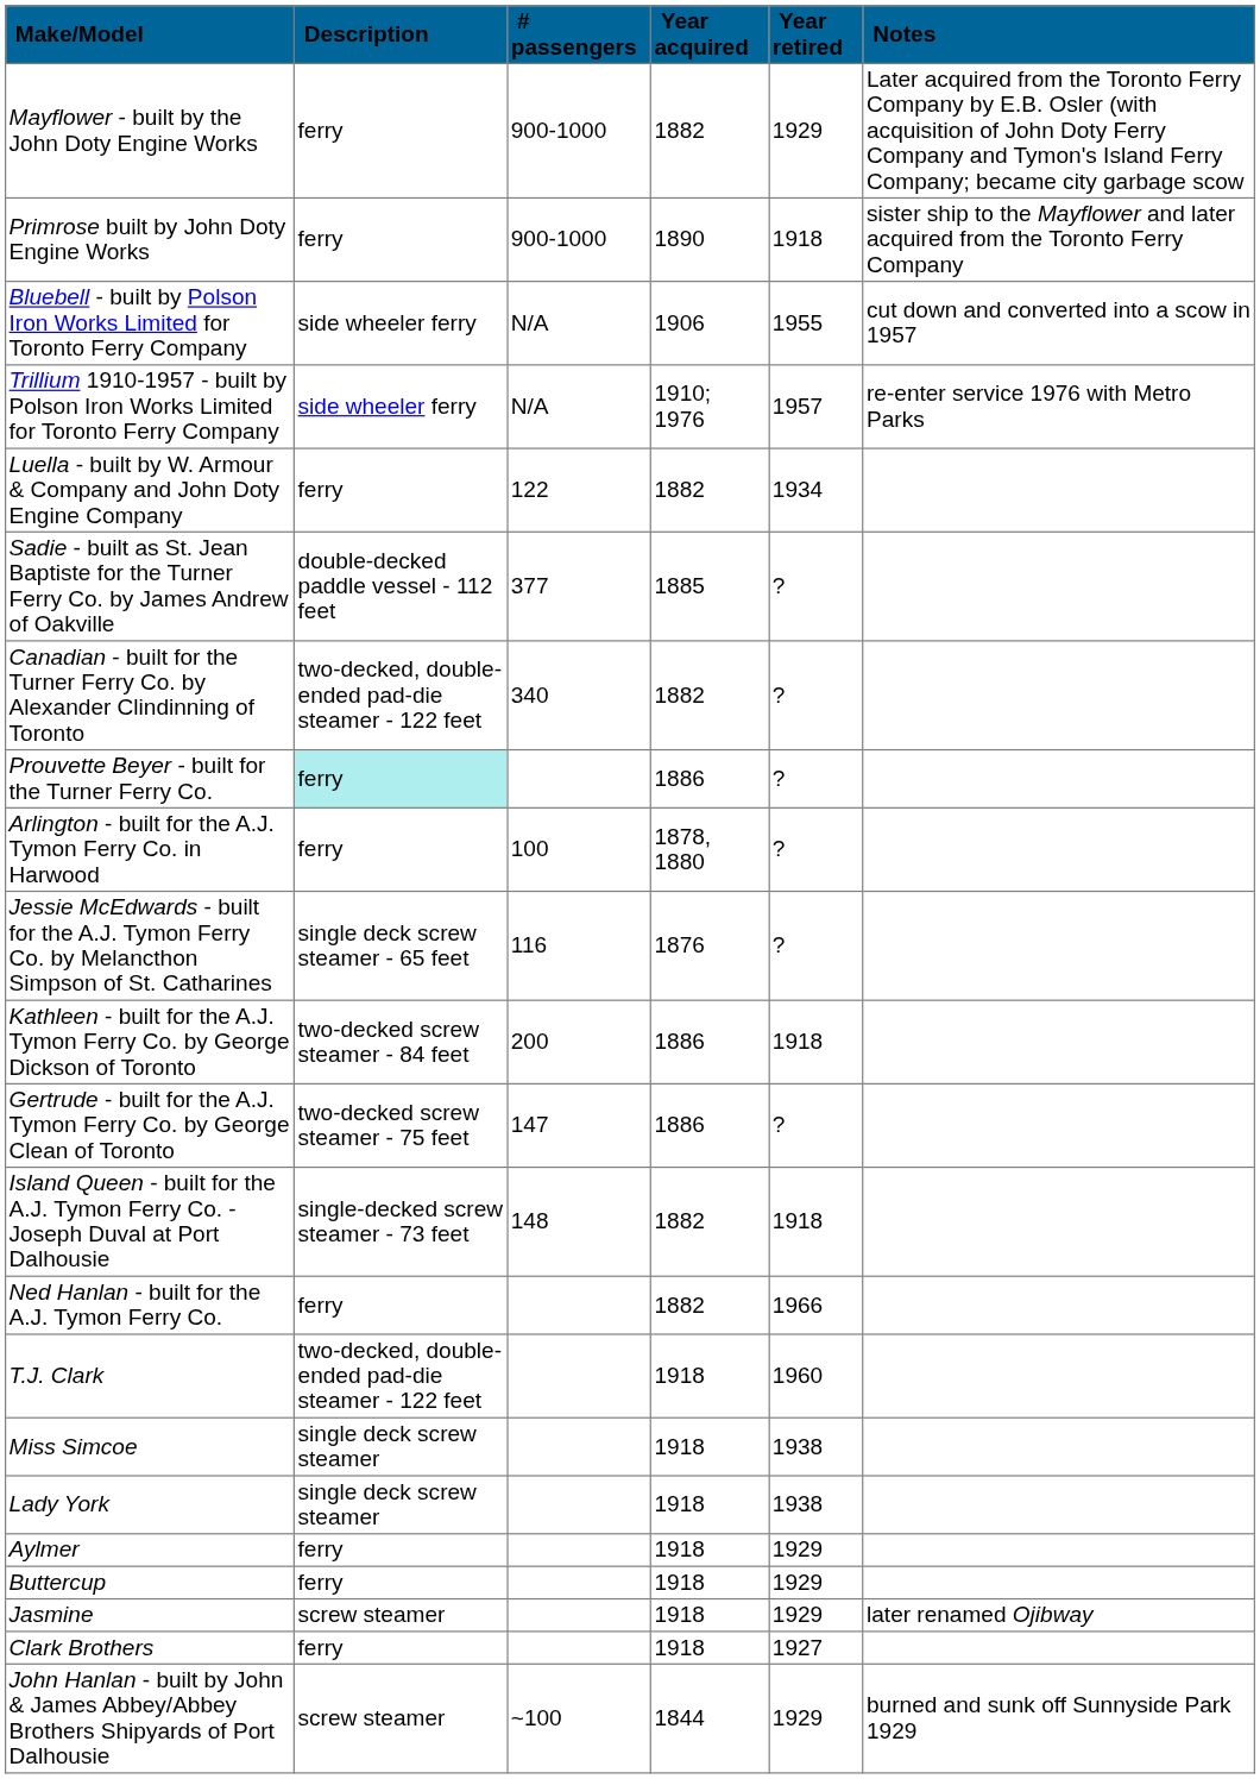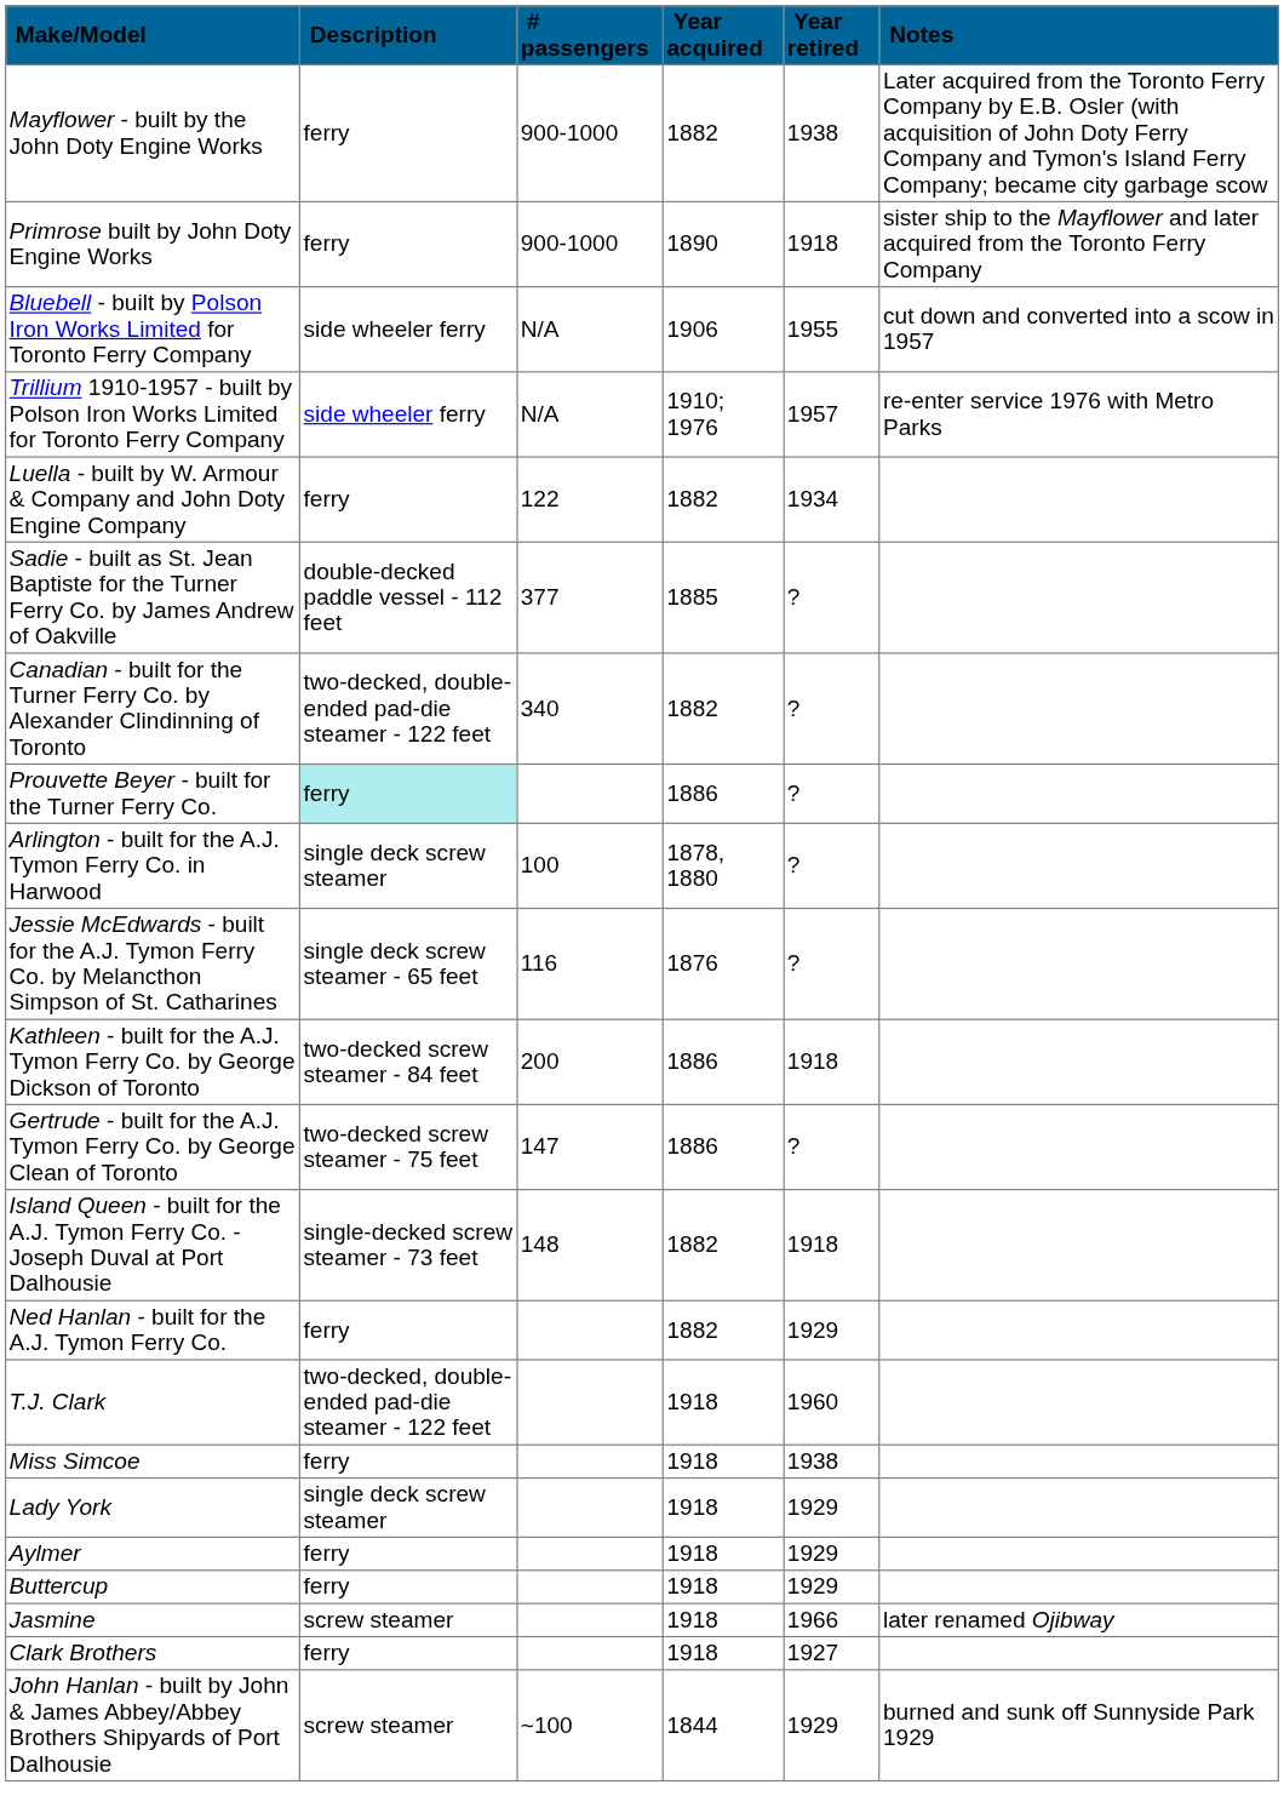Mayflower - built by the John Doty Engine Works | Year retired: 1929 -> 1938
Arlington - built for the A.J. Tymon Ferry Co. in Harwood | Description: ferry -> single deck screw steamer
Ned Hanlan - built for the A.J. Tymon Ferry Co. | Year retired: 1966 -> 1929
Miss Simcoe | Description: single deck screw steamer -> ferry
Lady York | Year retired: 1938 -> 1929
Jasmine | Year retired: 1929 -> 1966
